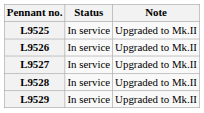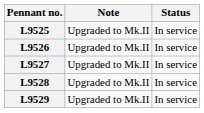columns swapped: Status <-> Note
